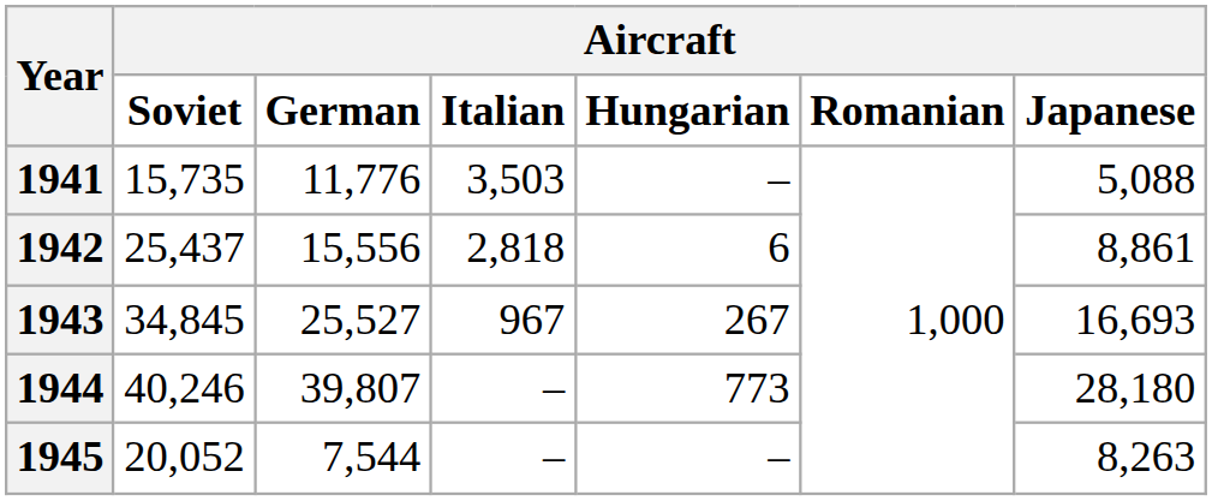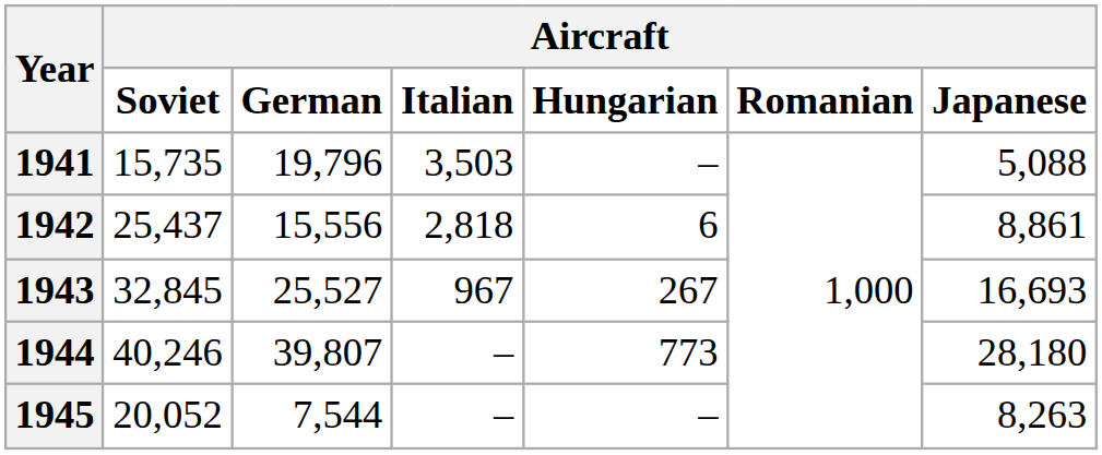1941 | Aircraft / German: 11,776 -> 19,796
1943 | Aircraft / Soviet: 34,845 -> 32,845
